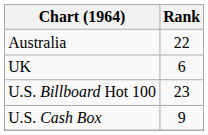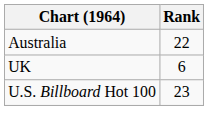- row: U.S. Cash Box | 9
